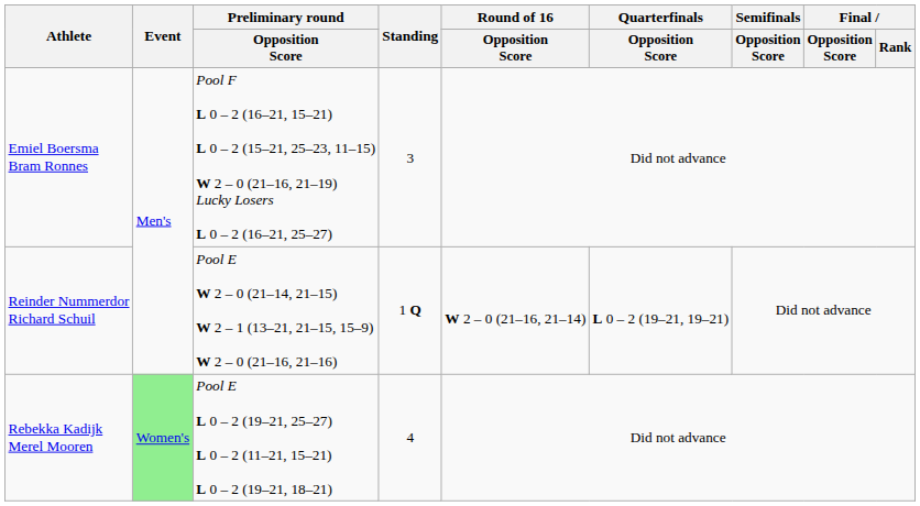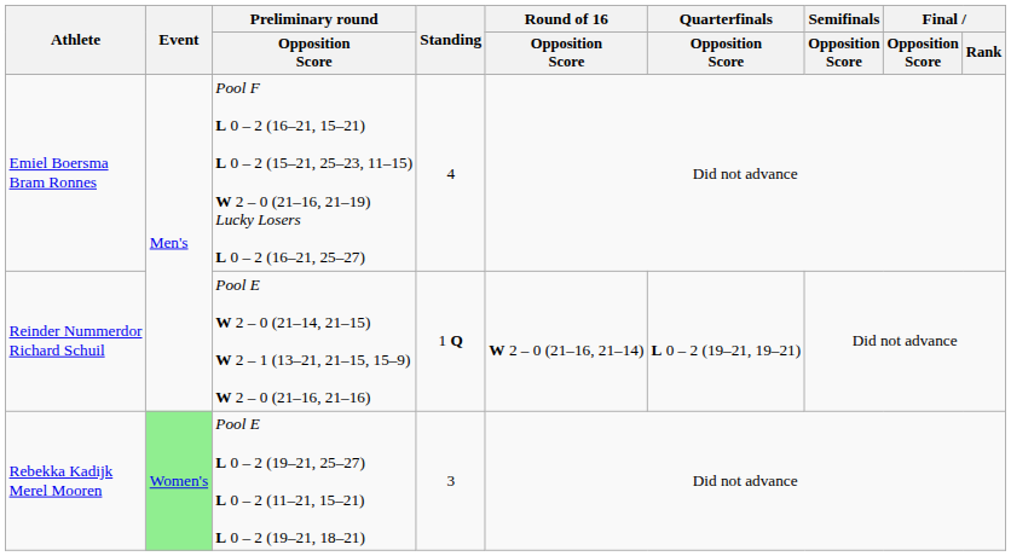Emiel Boersma Bram Ronnes | Standing: 3 -> 4
Rebekka Kadijk Merel Mooren | Standing: 4 -> 3
